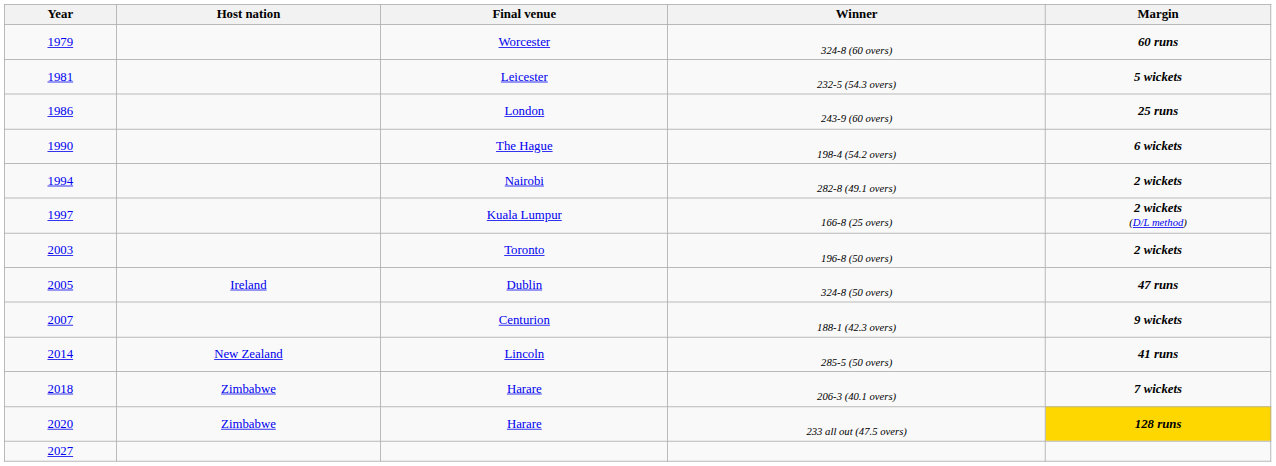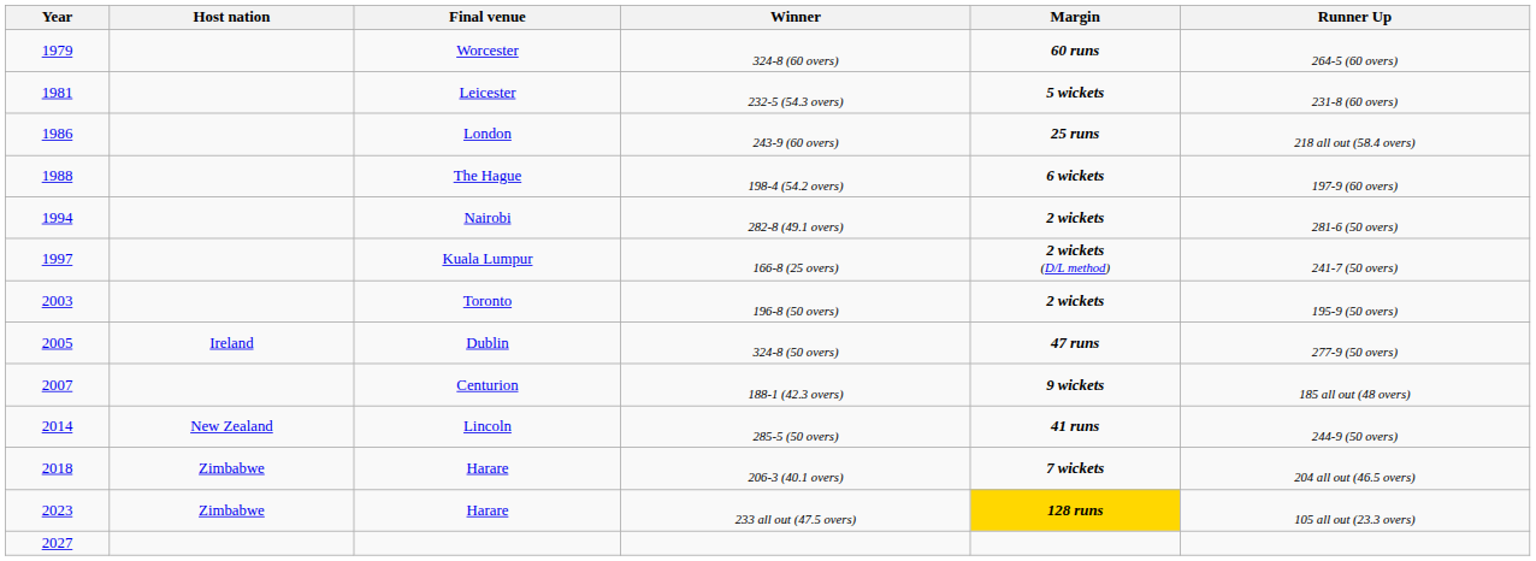+ column: Runner Up | 264-5 (60 overs) | 231-8 (60 overs) | 218 all out (58.4 overs) | 197-9 (60 overs) | 281-6 (50 overs) | 241-7 (50 overs) | 195-9 (50 overs) | 277-9 (50 overs) | 185 all out (48 overs) | 244-9 (50 overs) | 204 all out (46.5 overs) | 105 all out (23.3 overs)
198-4 (54.2 overs) | Year: 1990 -> 1988
233 all out (47.5 overs) | Year: 2020 -> 2023
